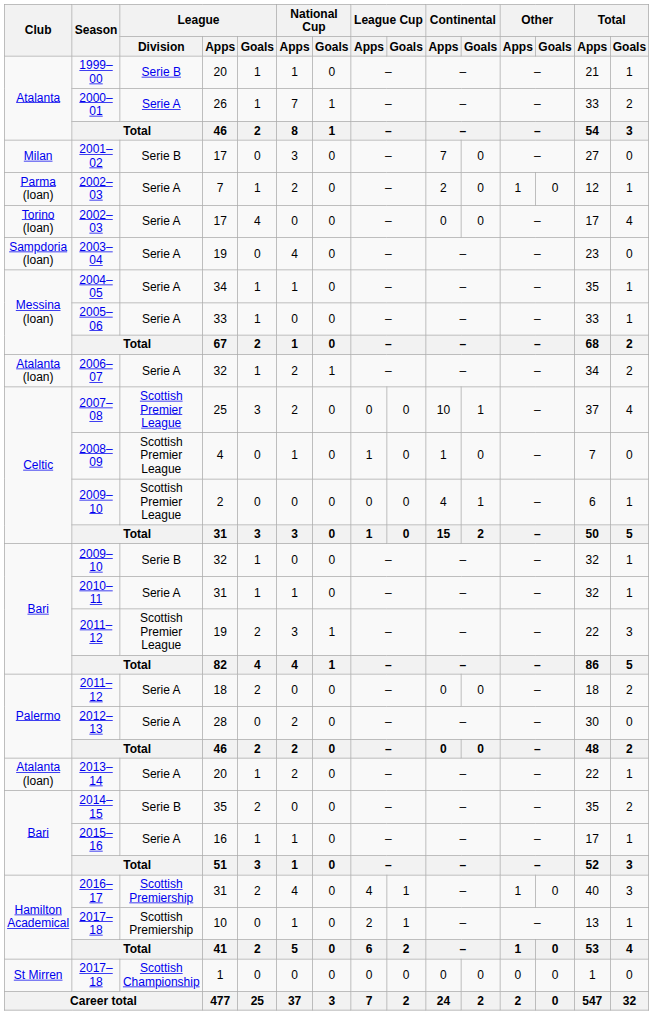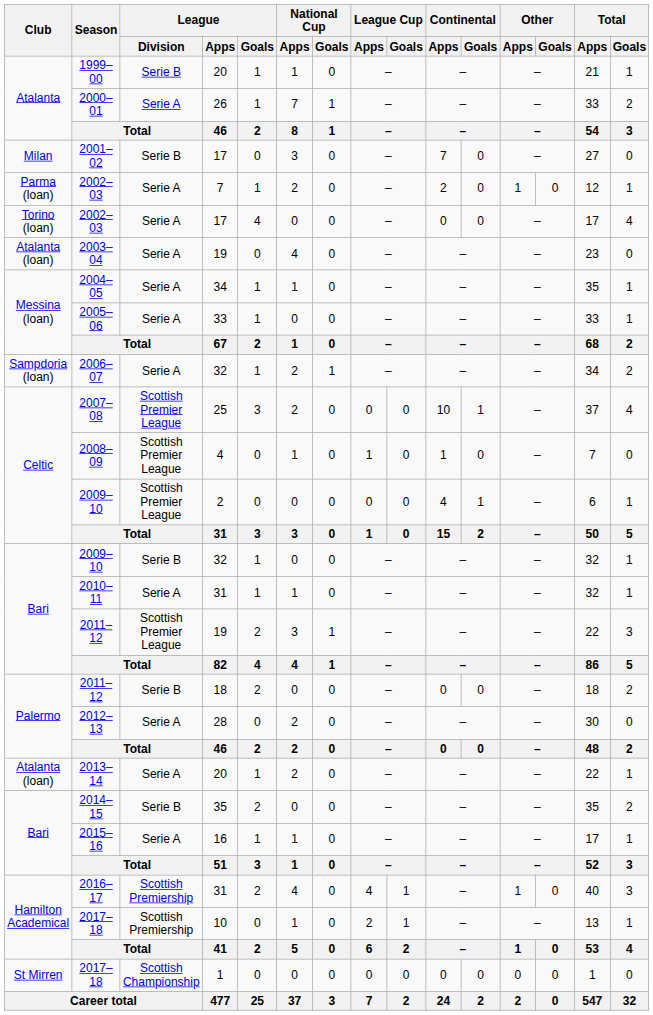2003–04 | Club: Sampdoria (loan) -> Atalanta (loan)
2006–07 | Club: Atalanta (loan) -> Sampdoria (loan)
2011–12 / 18 | League / Division: Serie A -> Serie B
